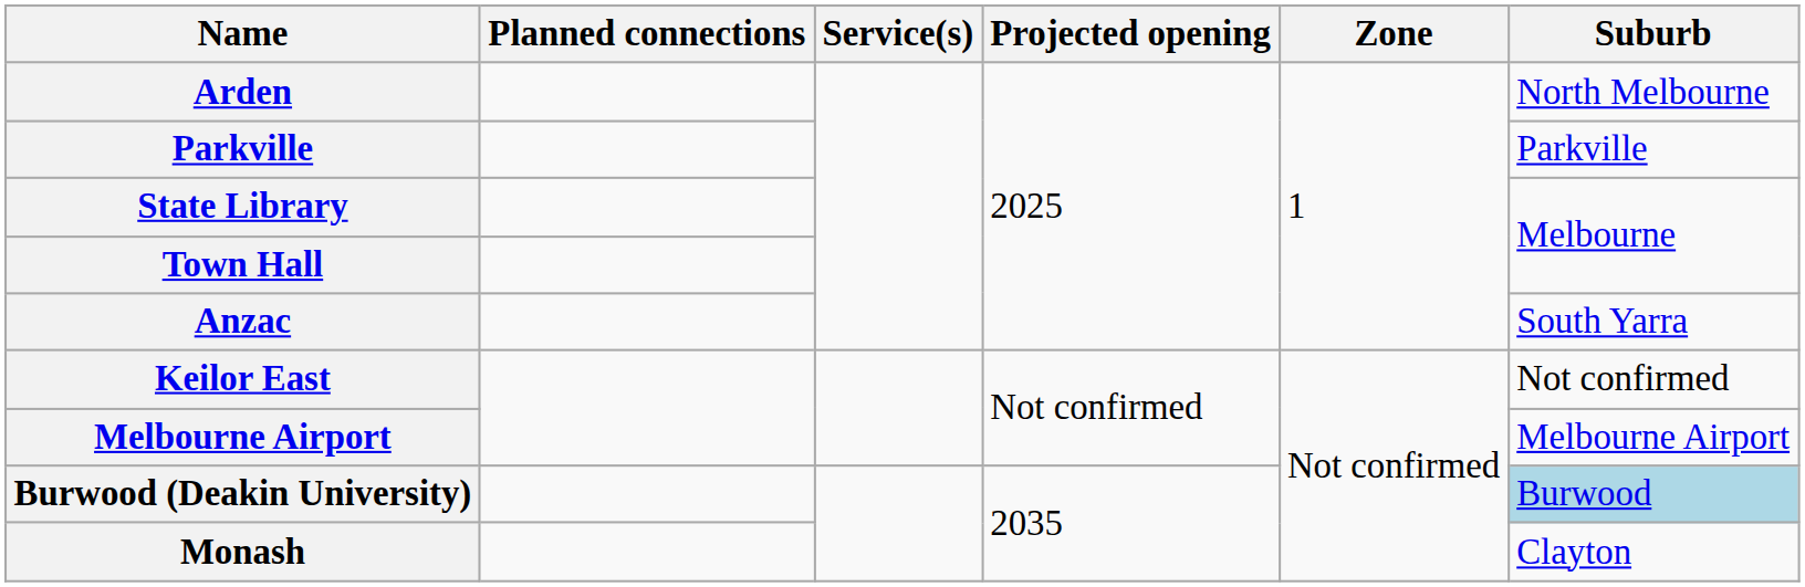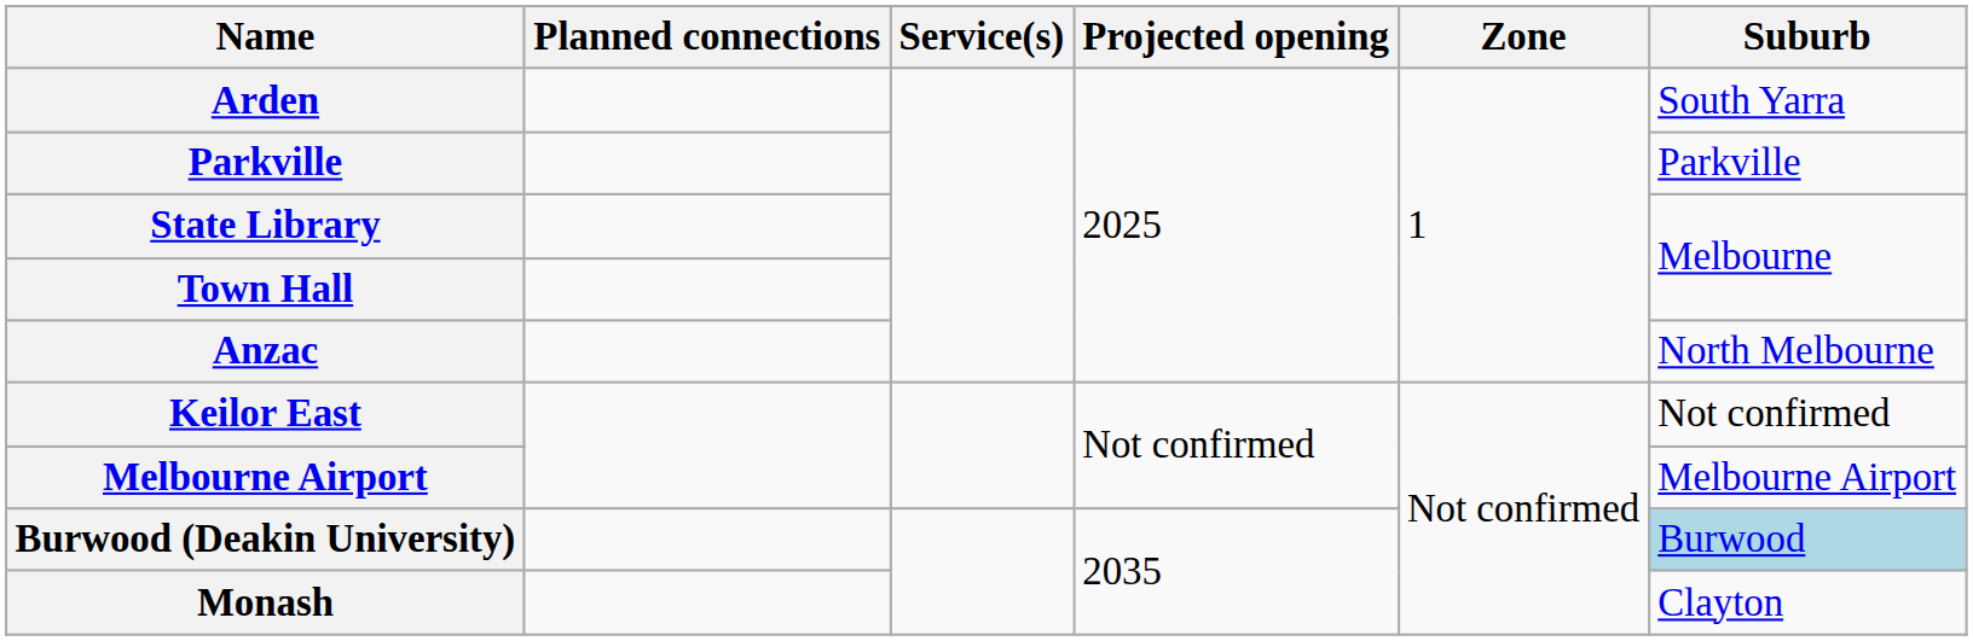Arden | Suburb: North Melbourne -> South Yarra
Anzac | Suburb: South Yarra -> North Melbourne
